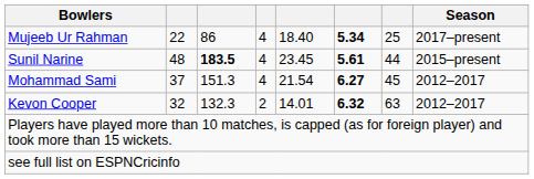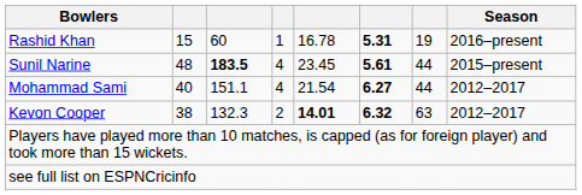+ row: Rashid Khan | 15 | 60 | 1 | 16.78 | 5.31 | 19 | 2016–present
- row: Mujeeb Ur Rahman | 22 | 86 | 4 | 18.40 | 5.34 | 25 | 2017–present
Mohammad Sami | column 2: 37 -> 40
Mohammad Sami | column 3: 151.3 -> 151.1
Mohammad Sami | column 7: 45 -> 44
Kevon Cooper | column 2: 32 -> 38
Kevon Cooper | column 5: normal -> bold
